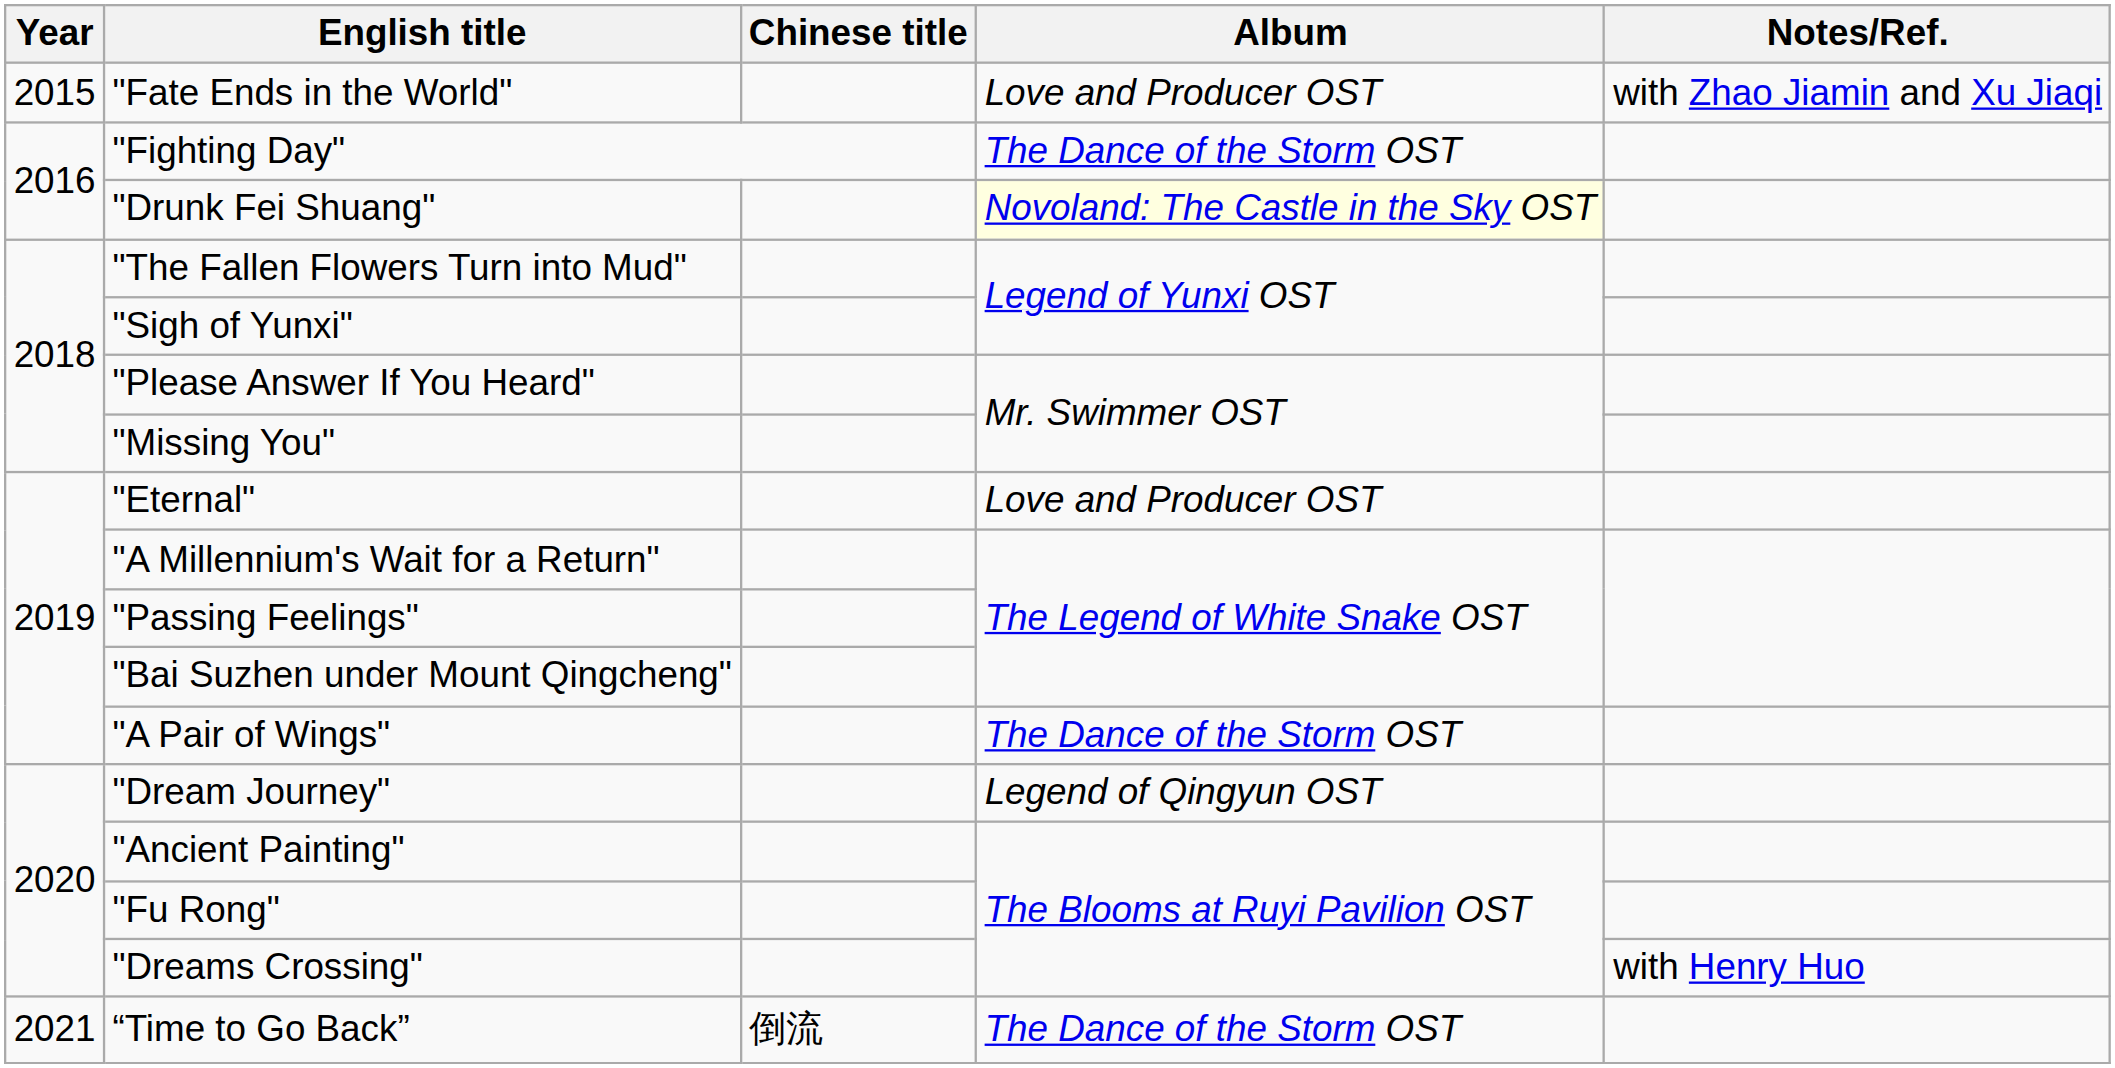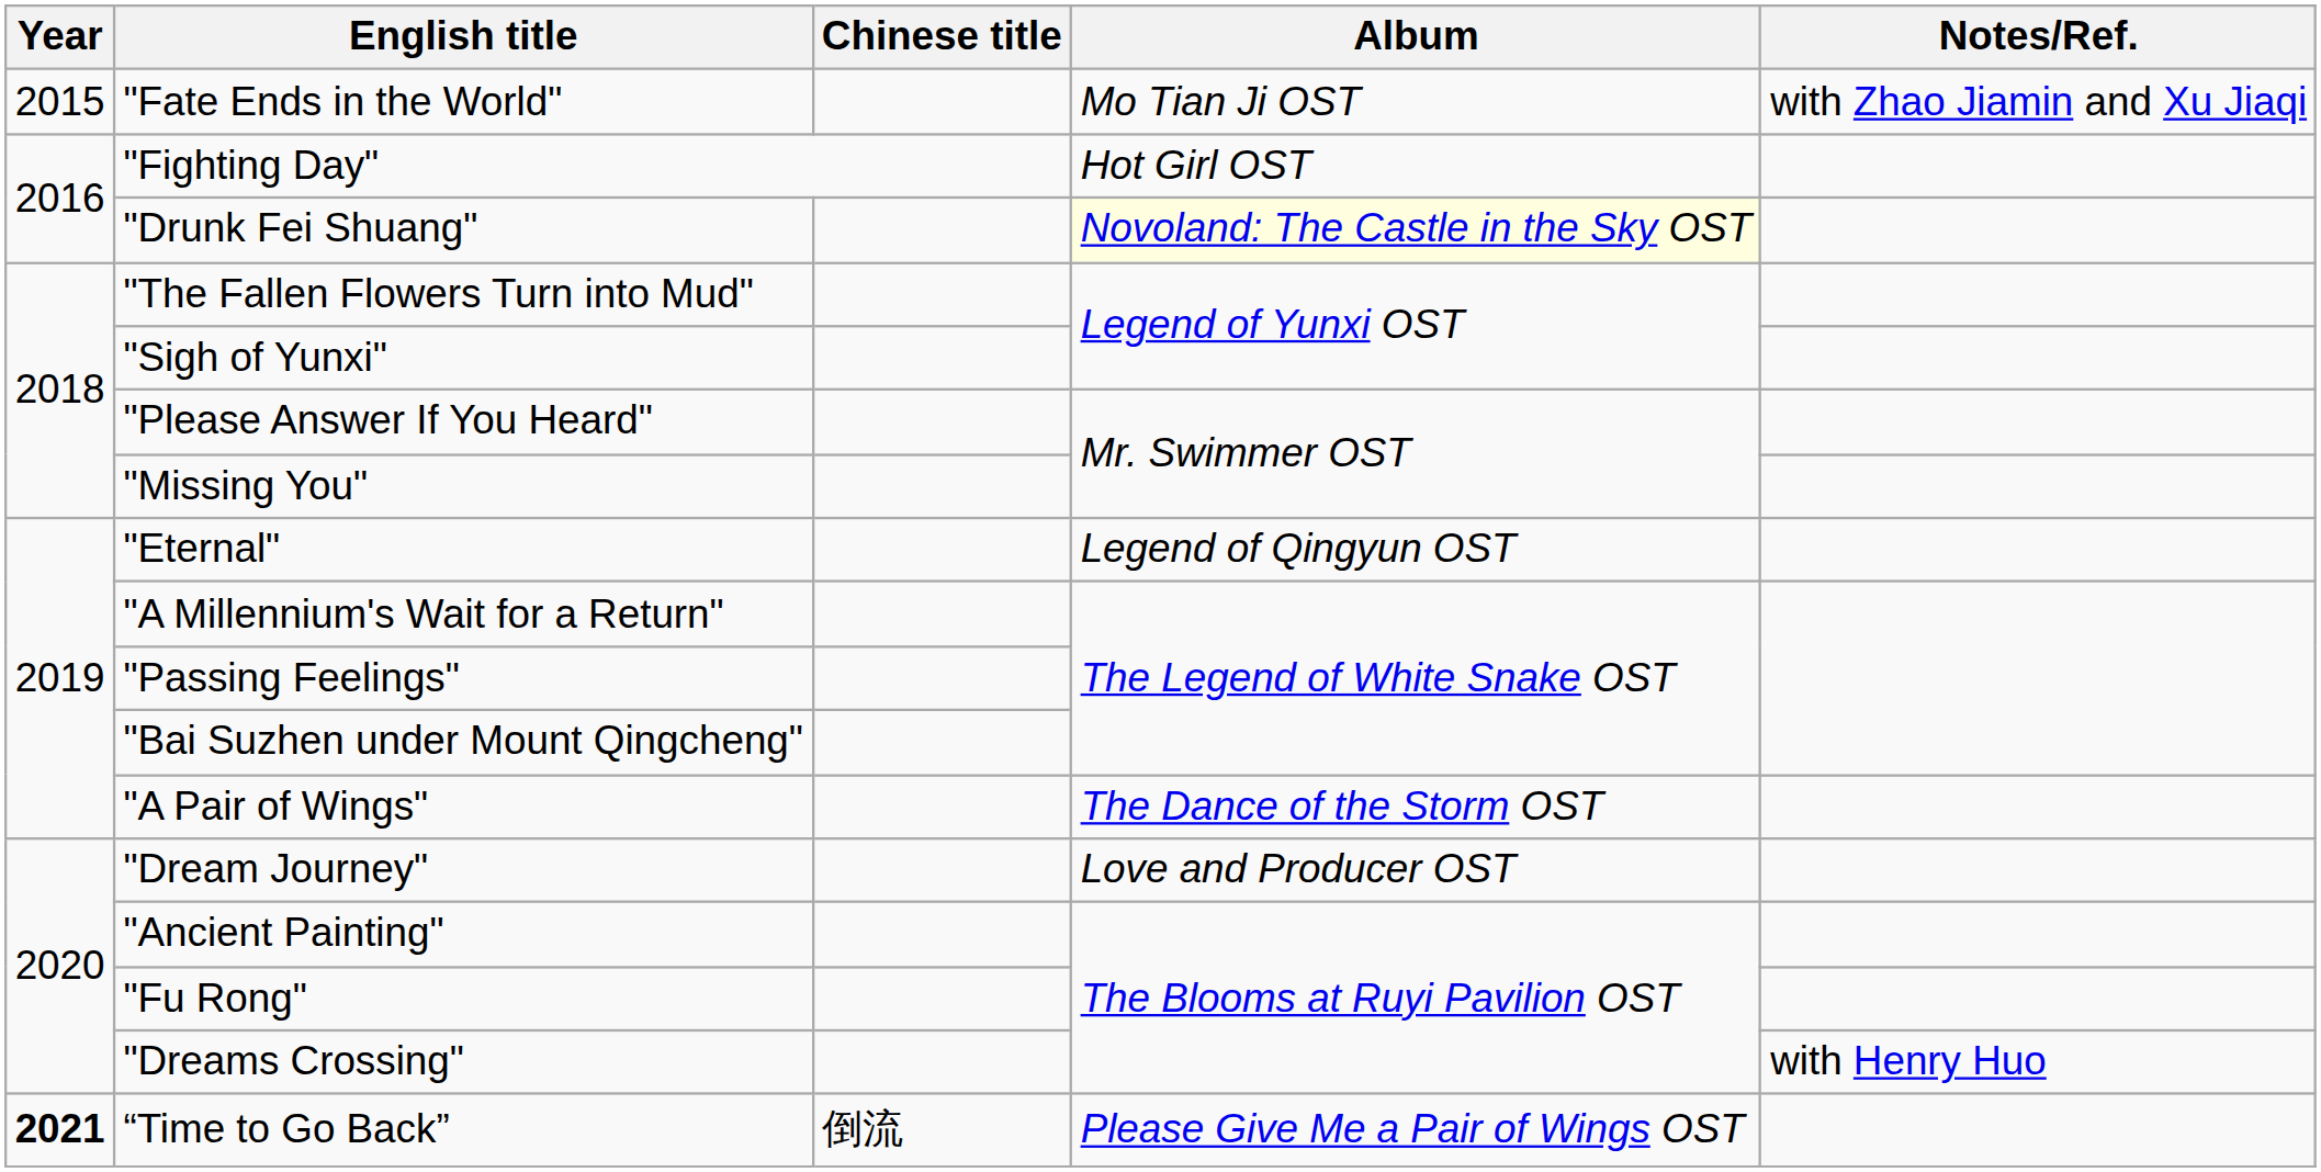"Fate Ends in the World" | Album: Love and Producer OST -> Mo Tian Ji OST
"Fighting Day" | Album: The Dance of the Storm OST -> Hot Girl OST
"Eternal" | Album: Love and Producer OST -> Legend of Qingyun OST
"Dream Journey" | Album: Legend of Qingyun OST -> Love and Producer OST
“Time to Go Back” | Year: normal -> bold
“Time to Go Back” | Album: The Dance of the Storm OST -> Please Give Me a Pair of Wings OST
